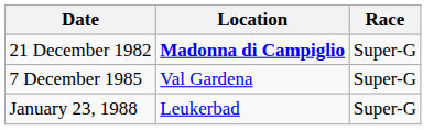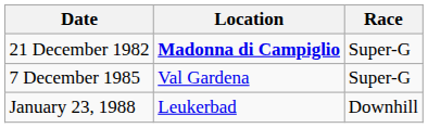January 23, 1988 | Race: Super-G -> Downhill
